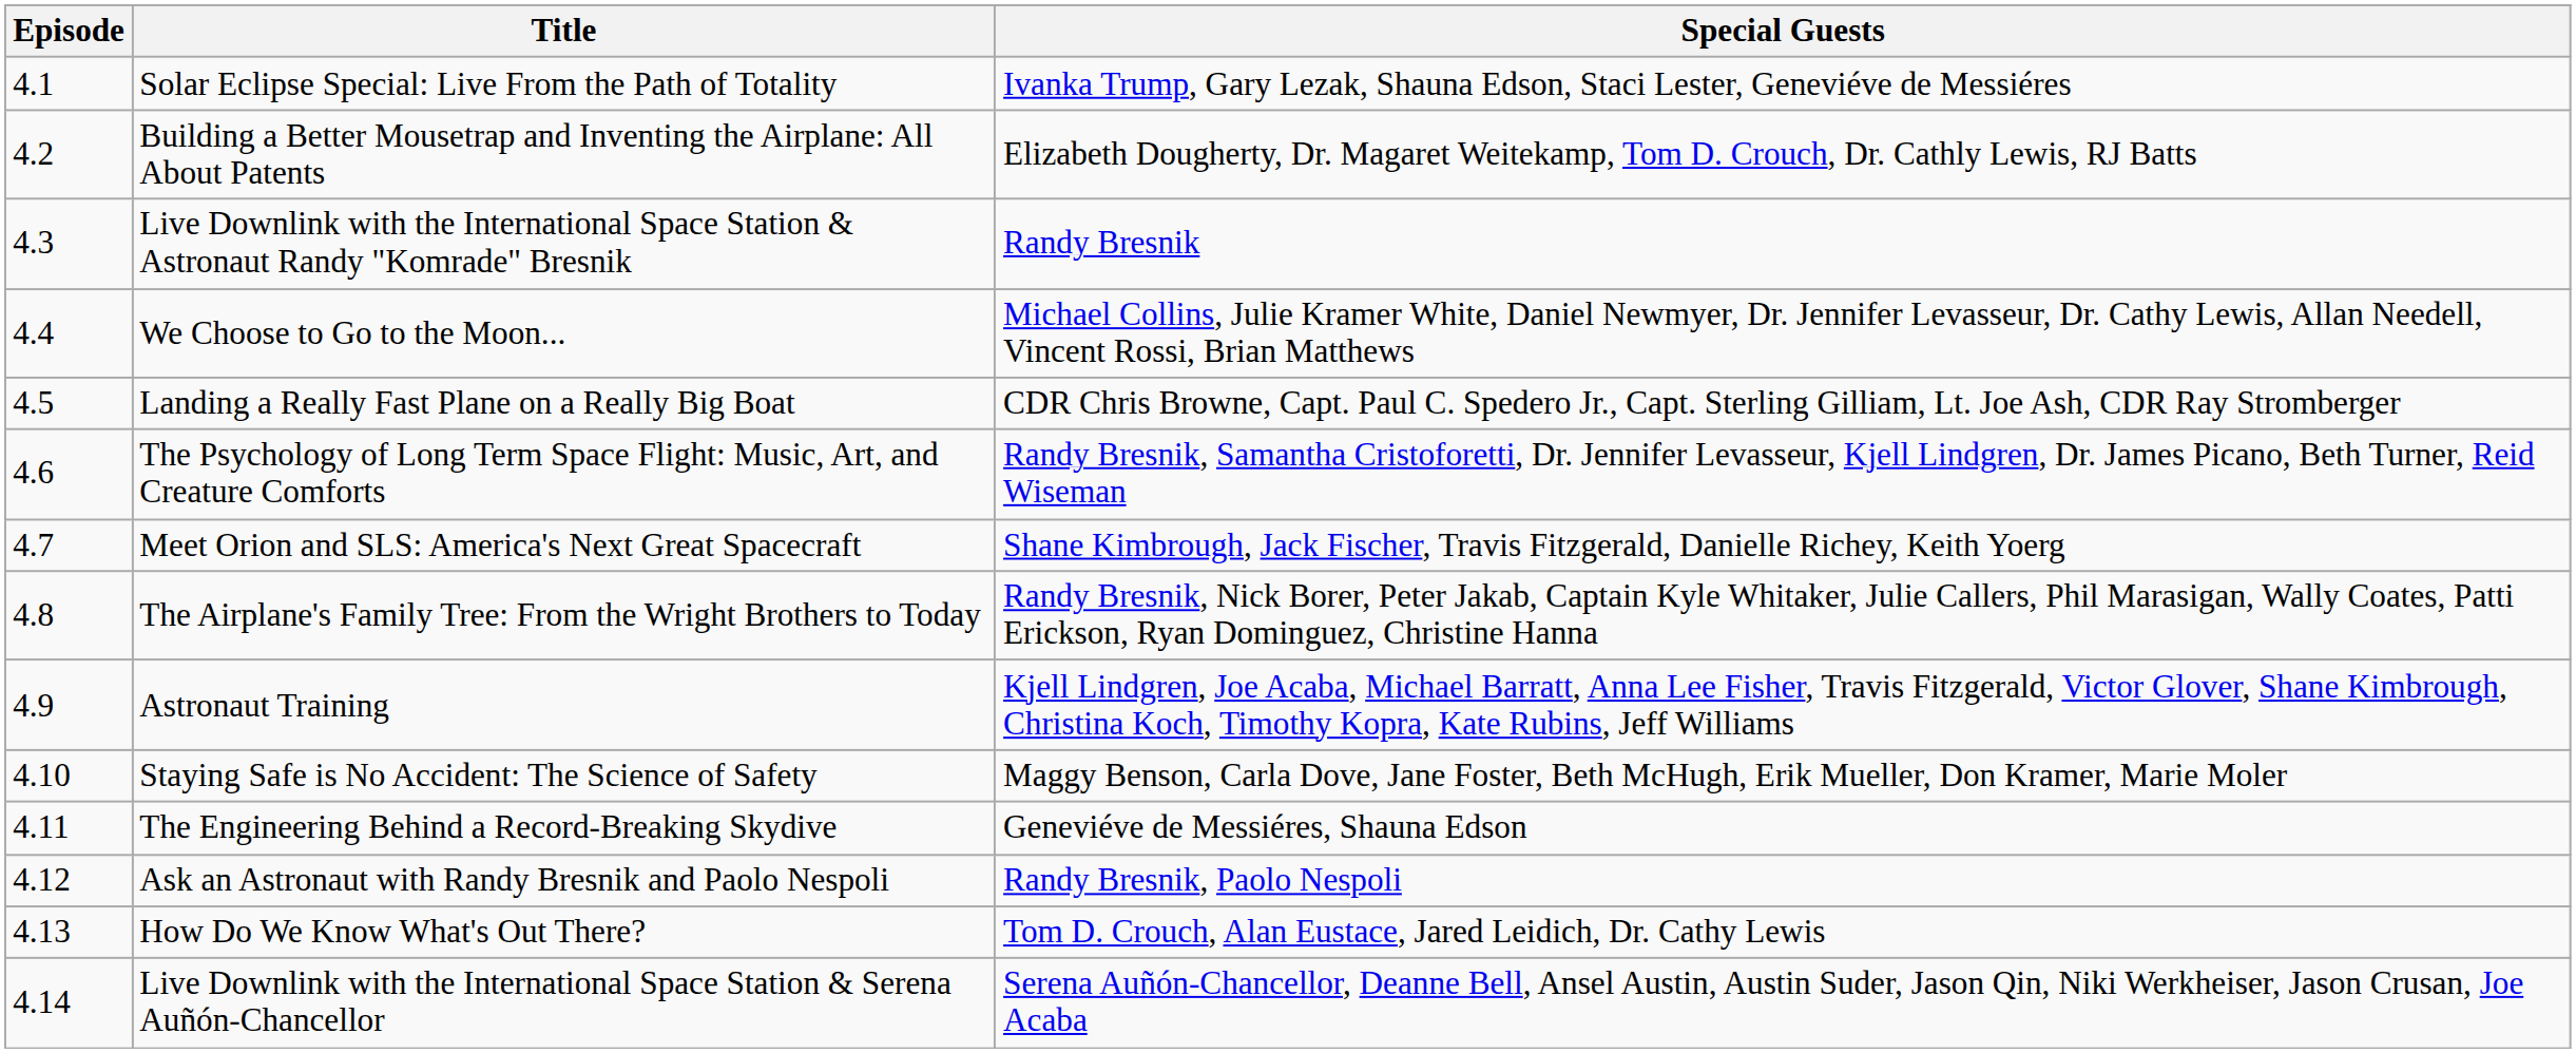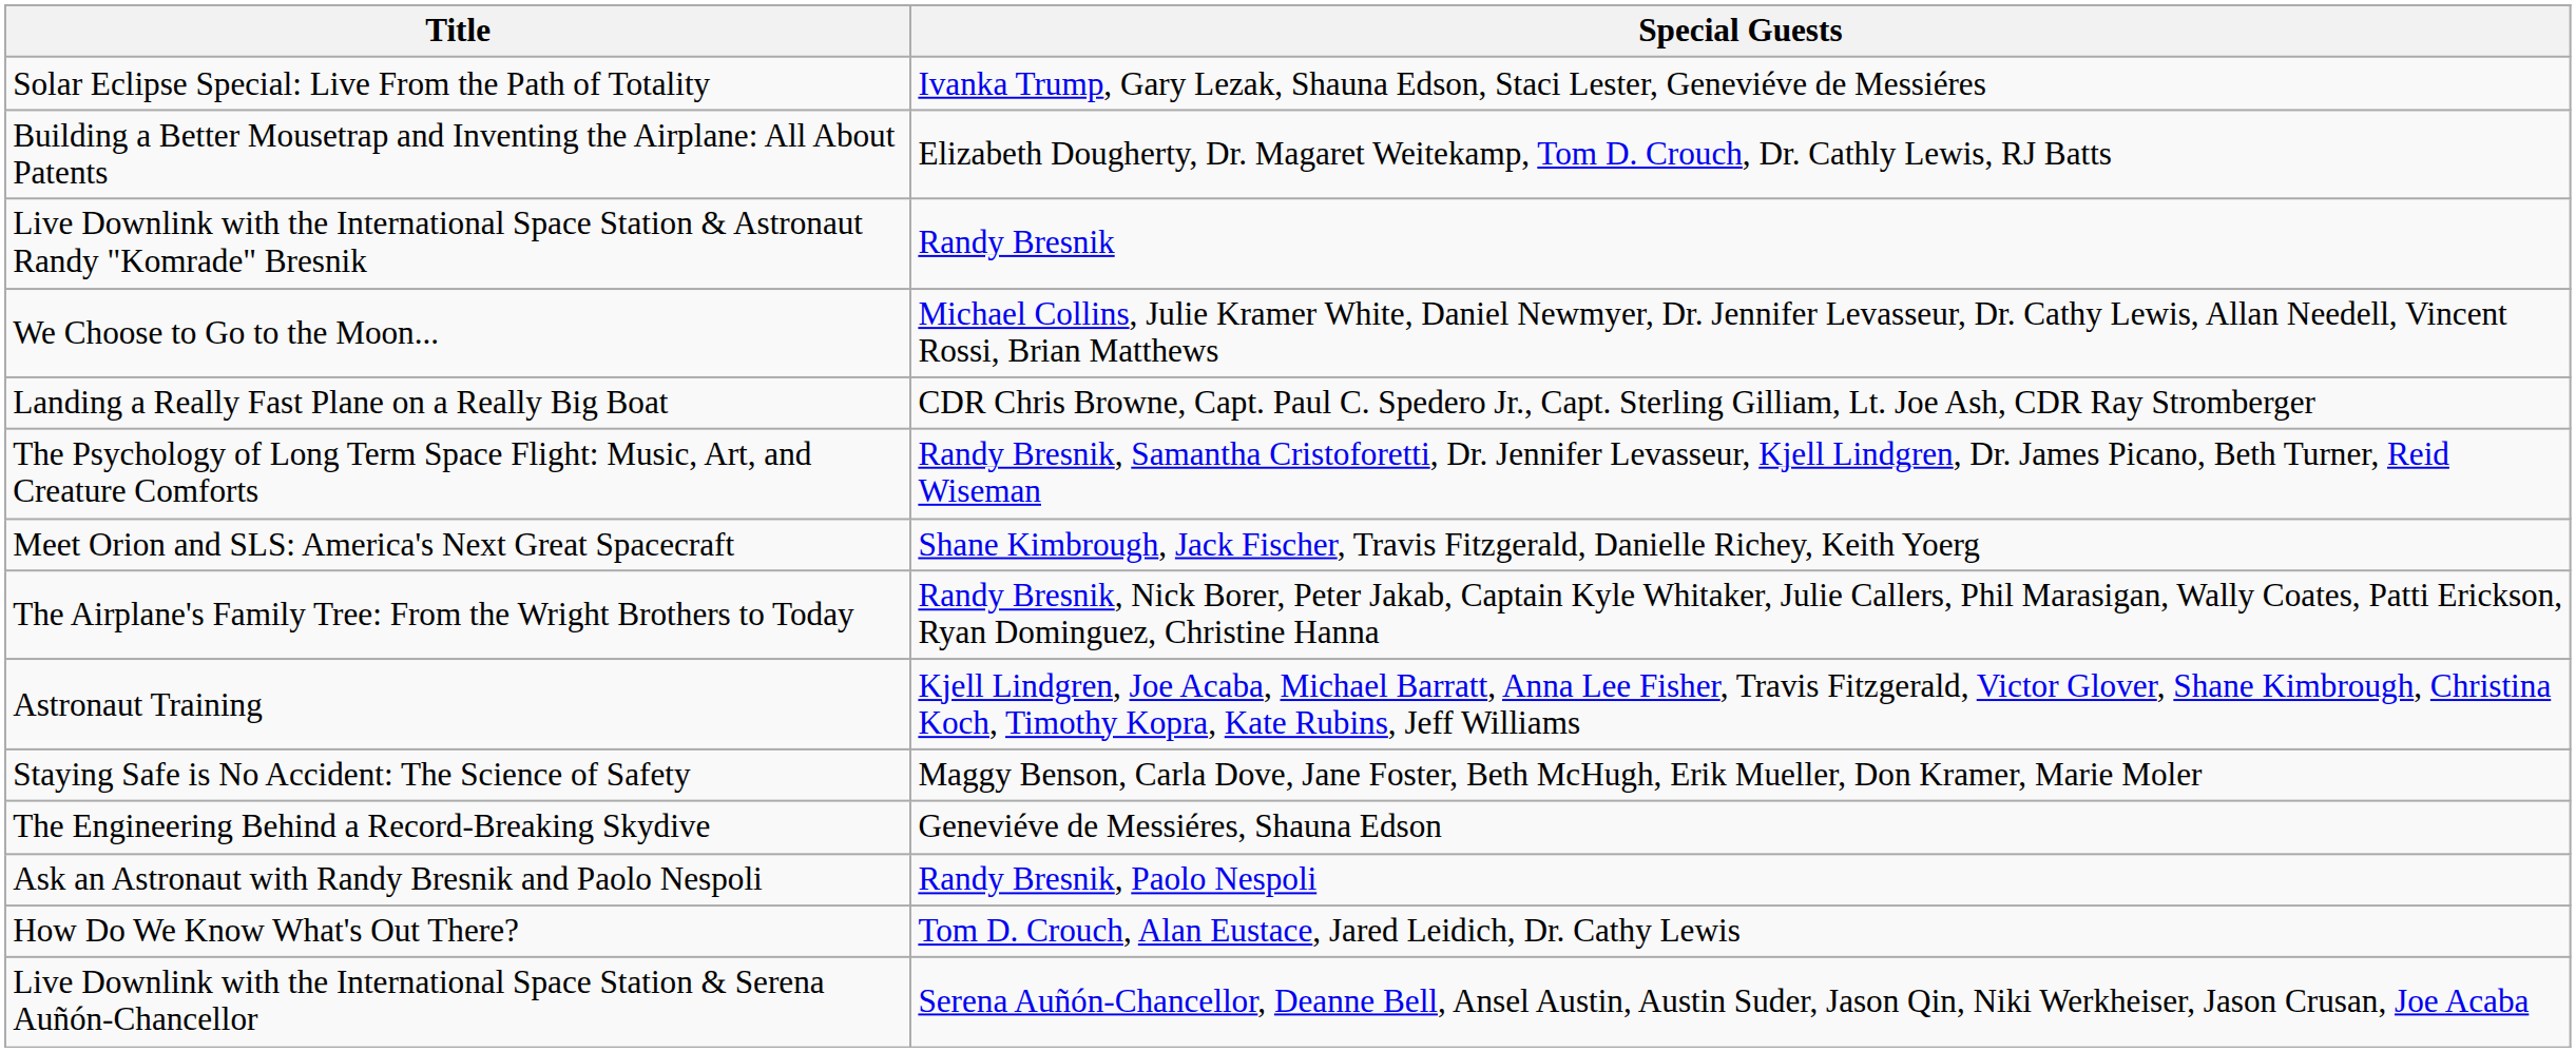- column: Episode | 4.1 | 4.2 | 4.3 | 4.4 | 4.5 | 4.6 | 4.7 | 4.8 | 4.9 | 4.10 | 4.11 | 4.12 | 4.13 | 4.14
